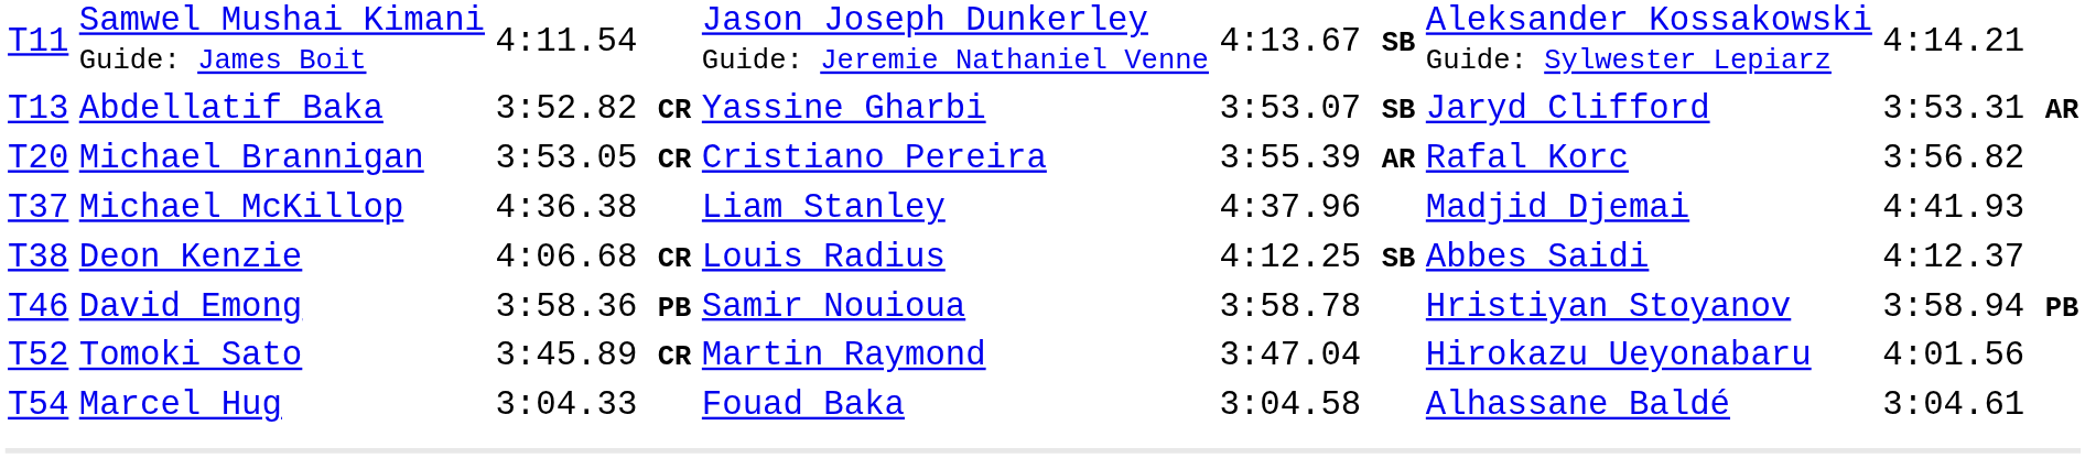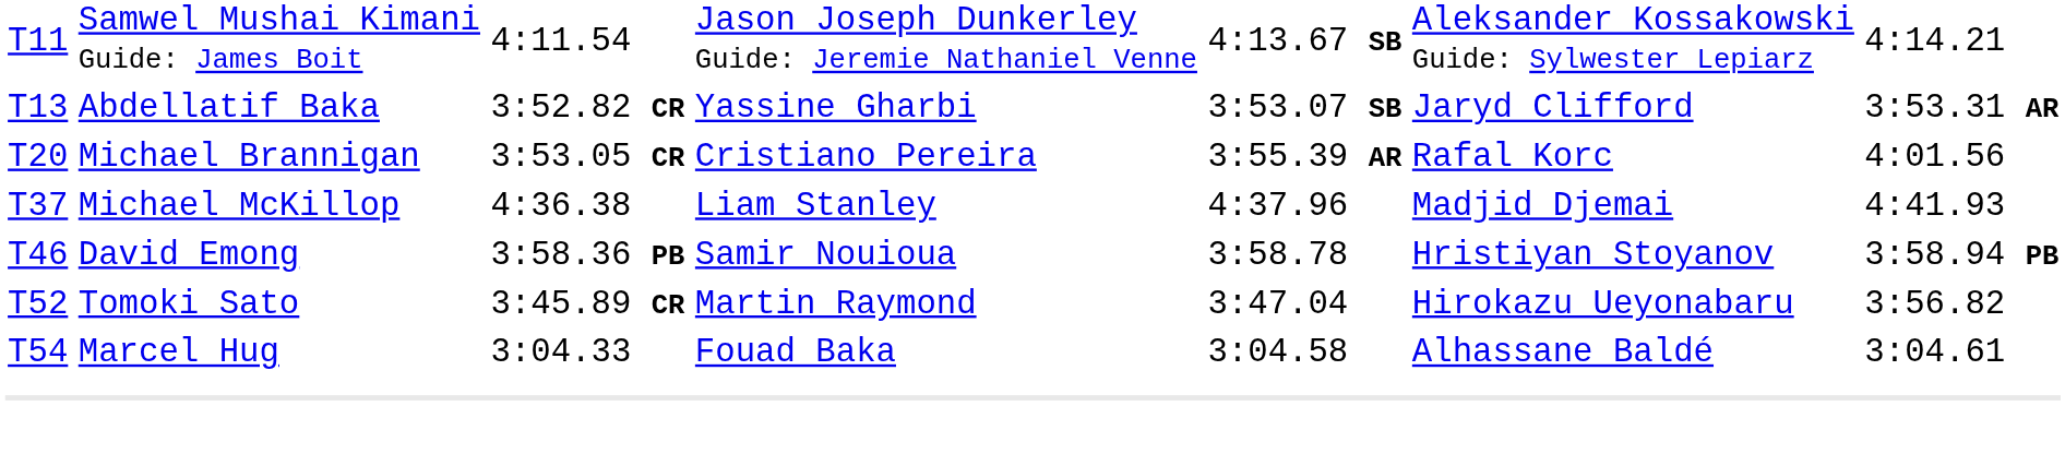T20 | column 7: 3:56.82 -> 4:01.56
- row: T38 | Deon Kenzie | 4:06.68 CR | Louis Radius | 4:12.25 SB | Abbes Saidi | 4:12.37
T52 | column 7: 4:01.56 -> 3:56.82
